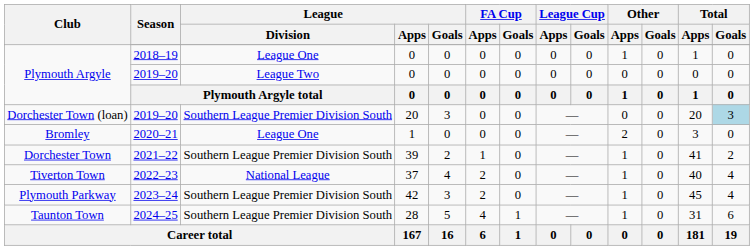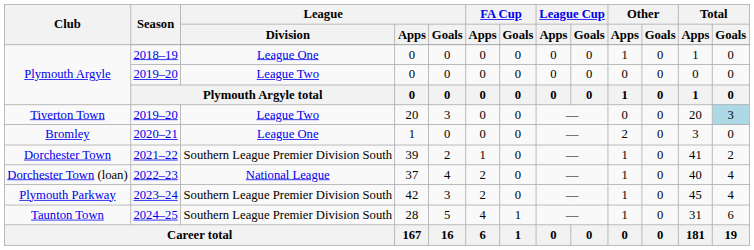2019–20 / 20 | Club: Dorchester Town (loan) -> Tiverton Town
2019–20 / 20 | League / Division: Southern League Premier Division South -> League Two
2022–23 | Club: Tiverton Town -> Dorchester Town (loan)
